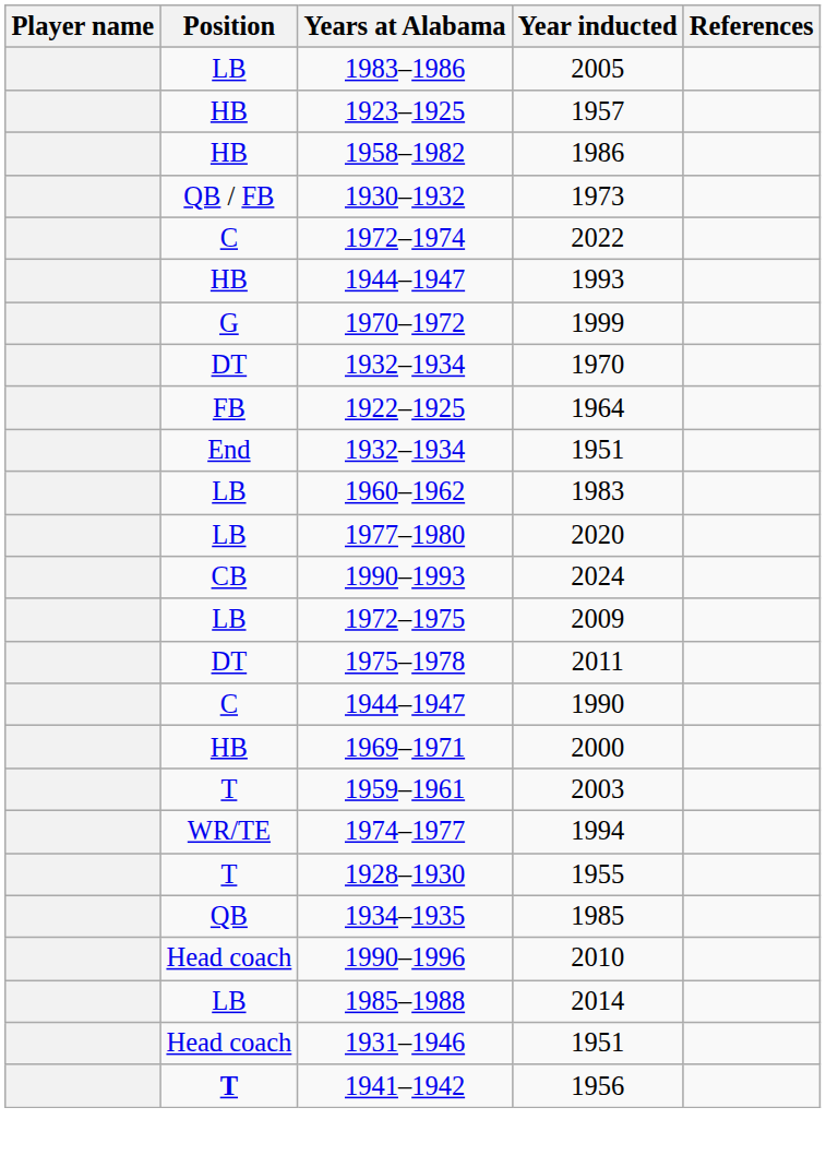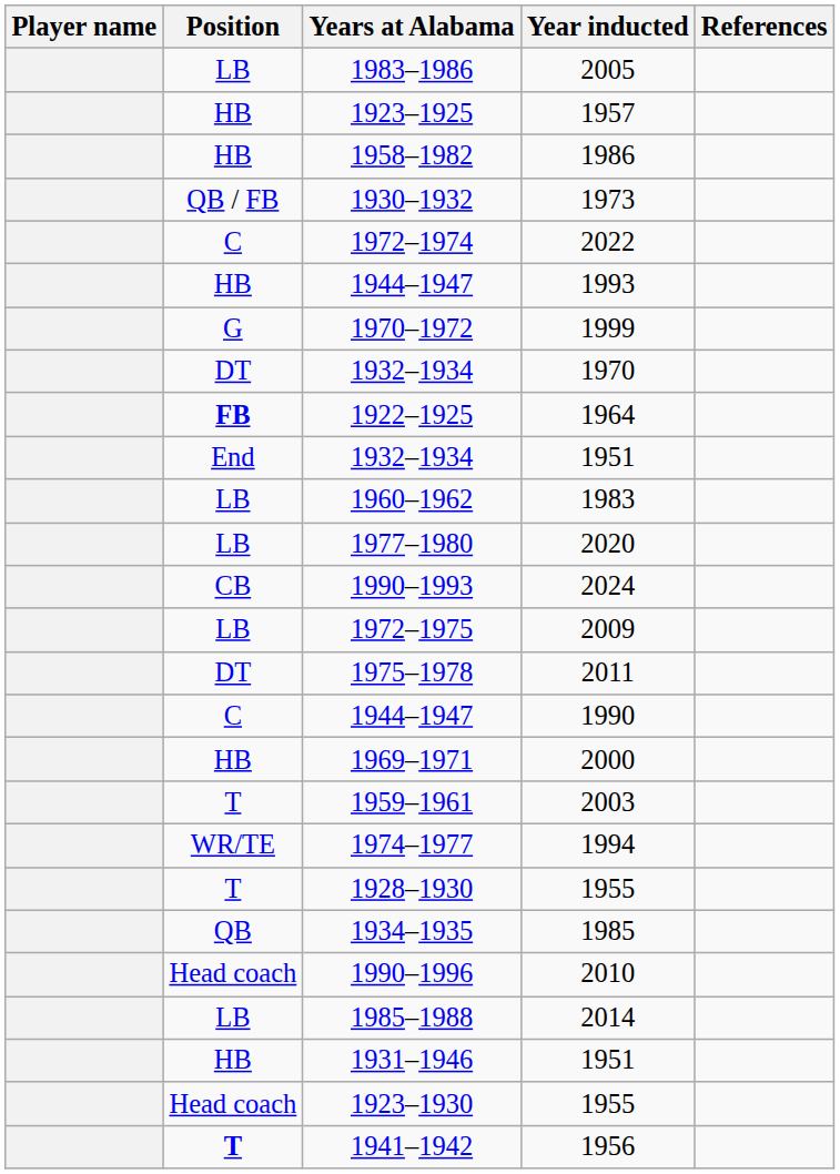1922–1925 | Position: normal -> bold
1931–1946 | Position: Head coach -> HB
+ row: Head coach | 1923–1930 | 1955
